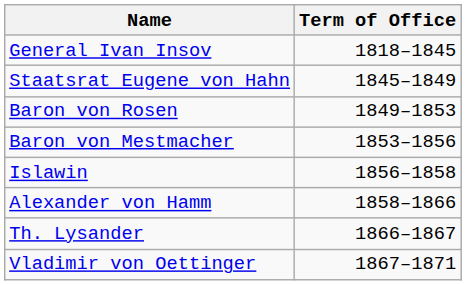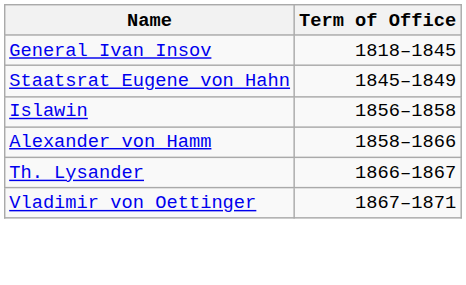- row: Baron von Rosen | 1849–1853
- row: Baron von Mestmacher | 1853–1856
